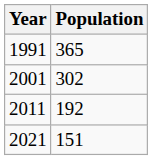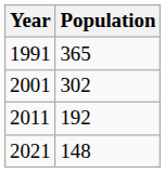2021 | Population: 151 -> 148
